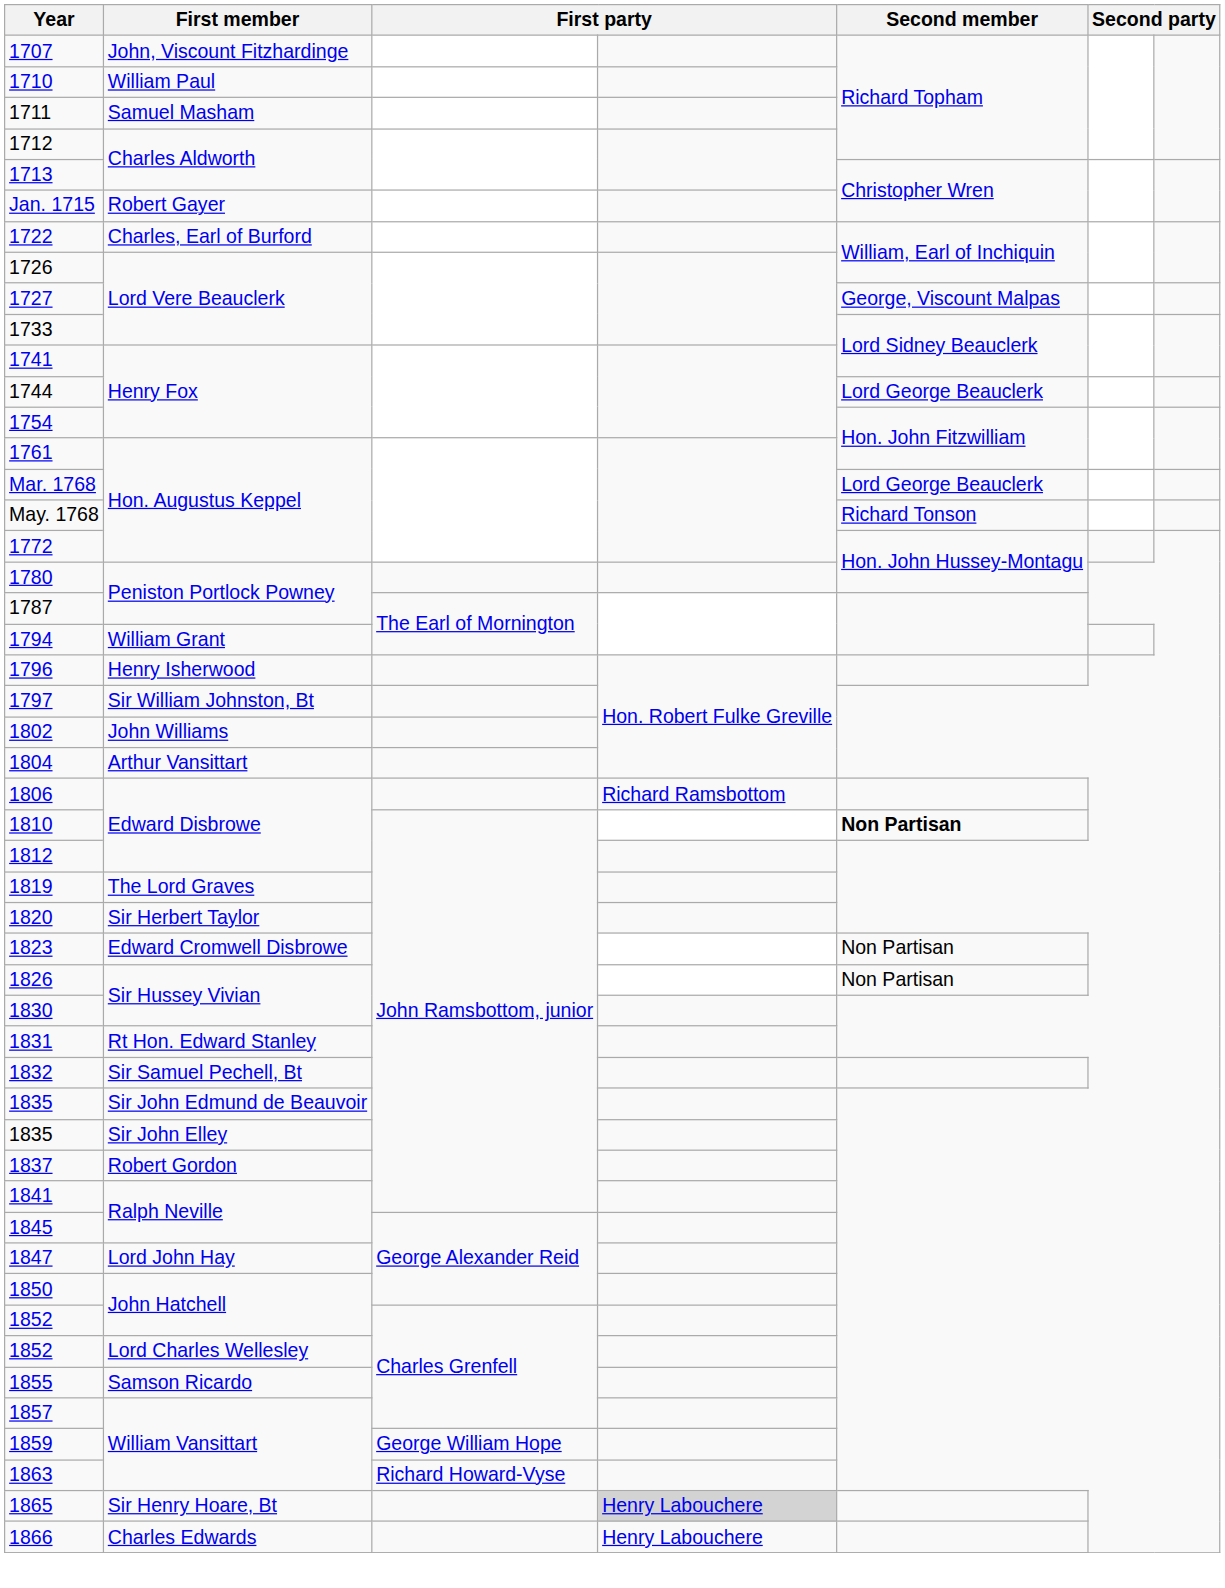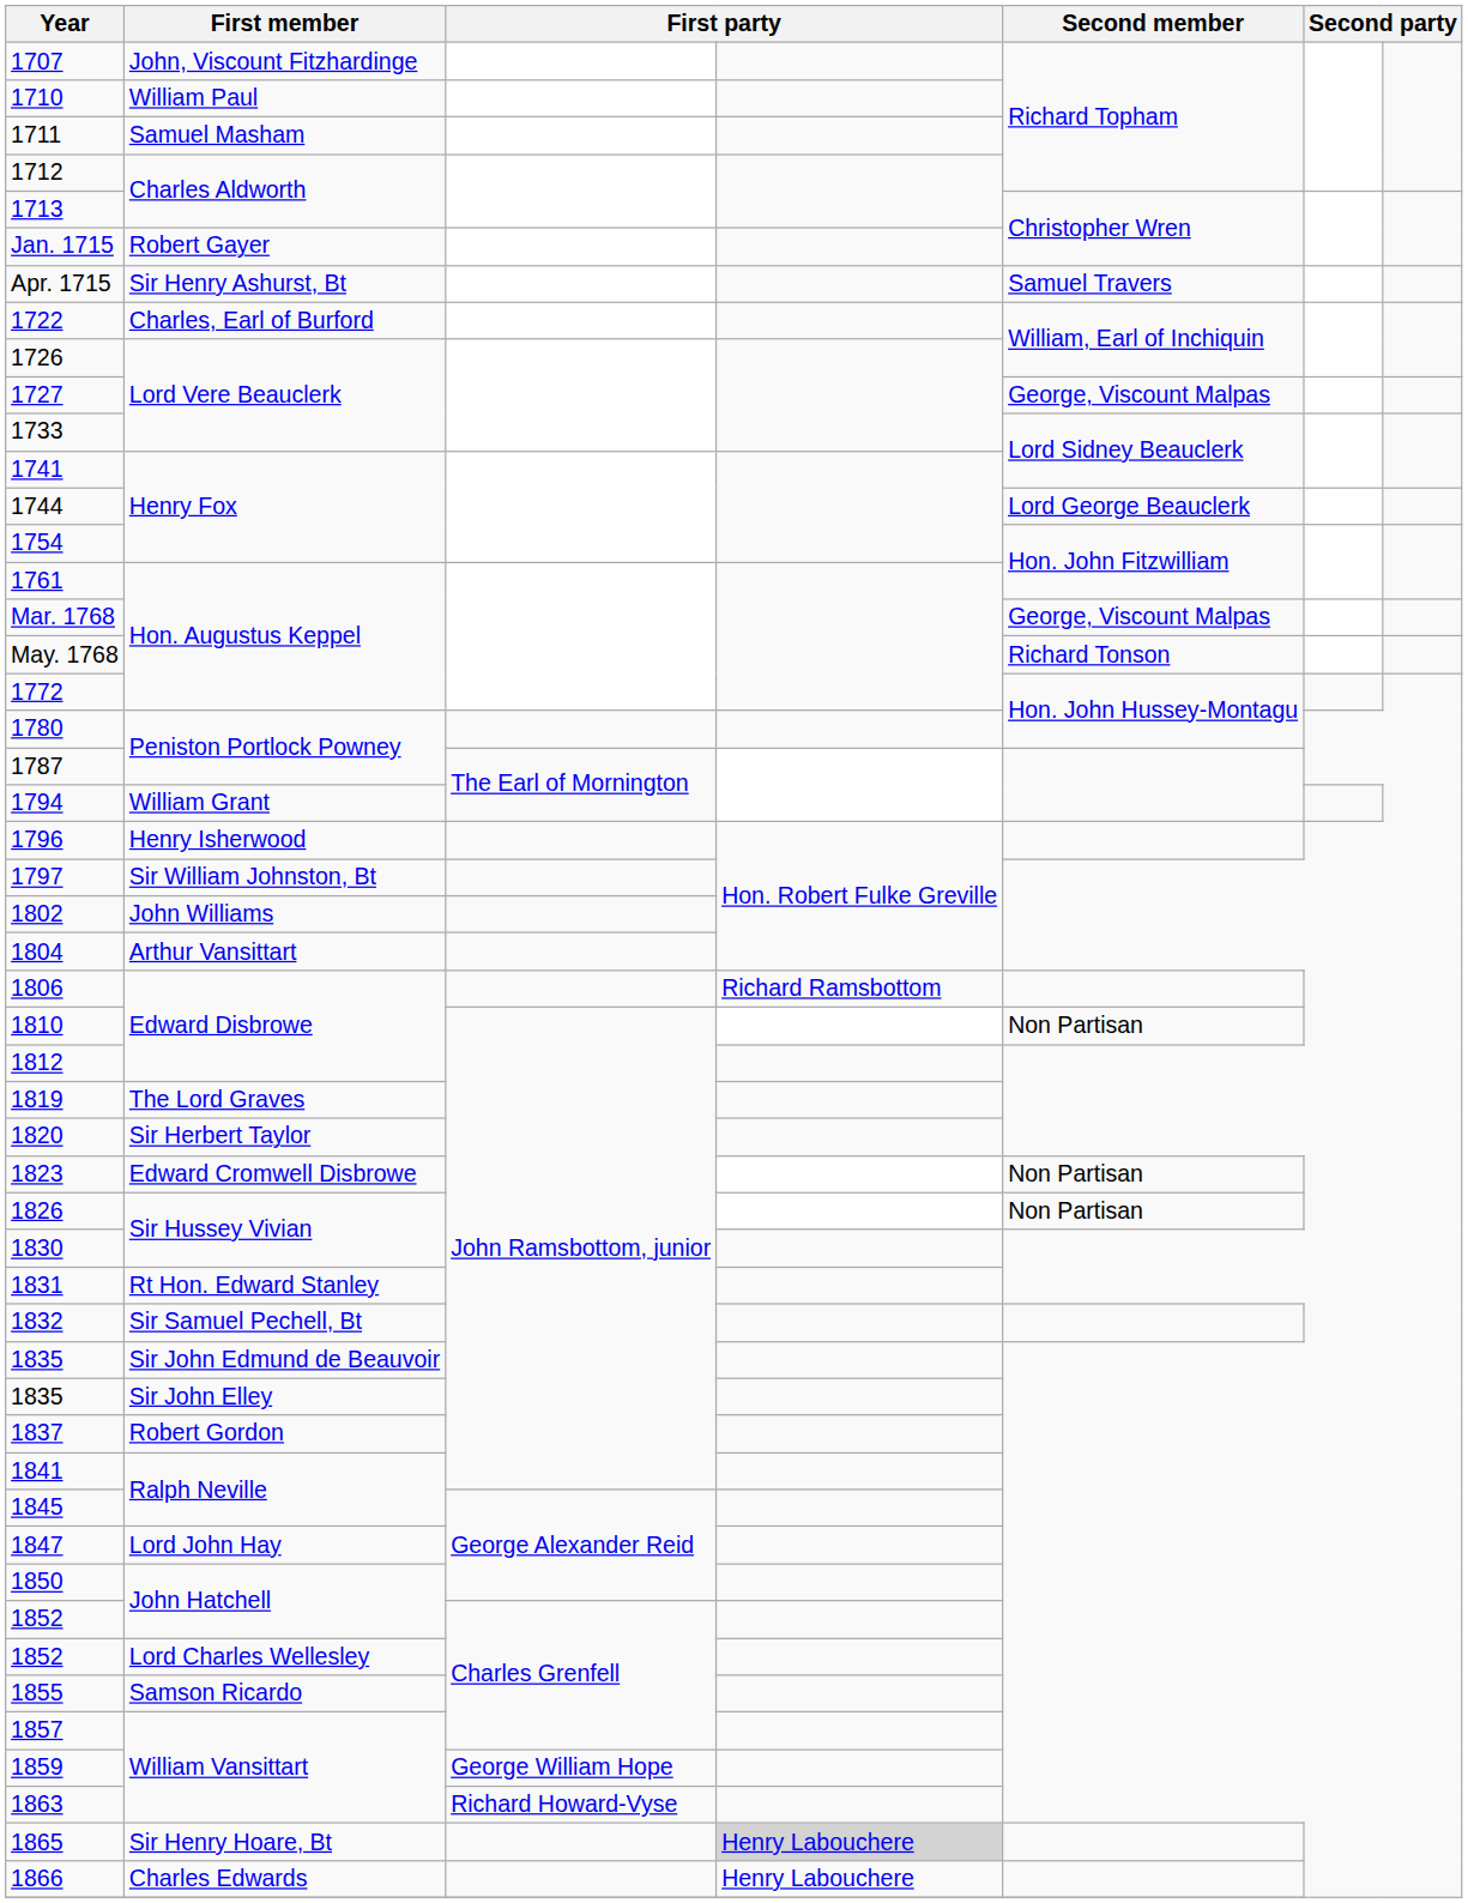+ row: Apr. 1715 | Sir Henry Ashurst, Bt | Samuel Travers
Mar. 1768 | Second member: Lord George Beauclerk -> George, Viscount Malpas
1810 | Second member: bold -> normal
